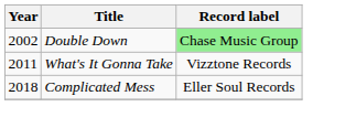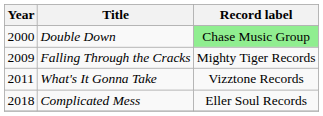Double Down | Year: 2002 -> 2000
+ row: 2009 | Falling Through the Cracks | Mighty Tiger Records
